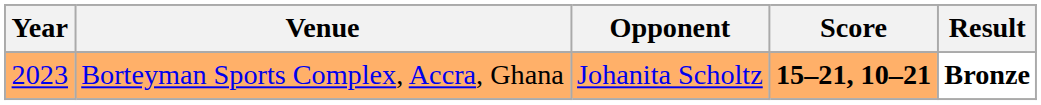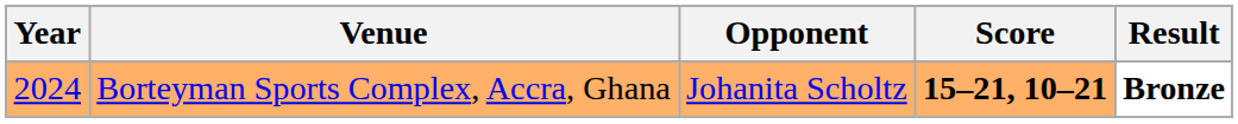Borteyman Sports Complex, Accra, Ghana | Year: 2023 -> 2024
